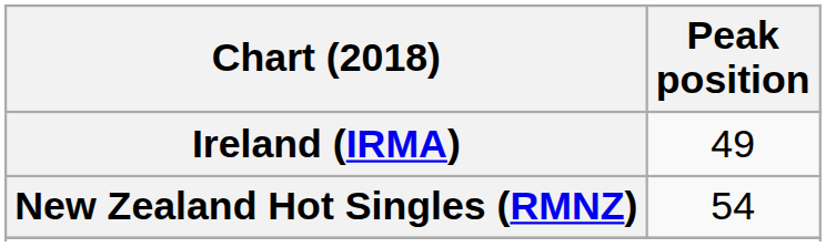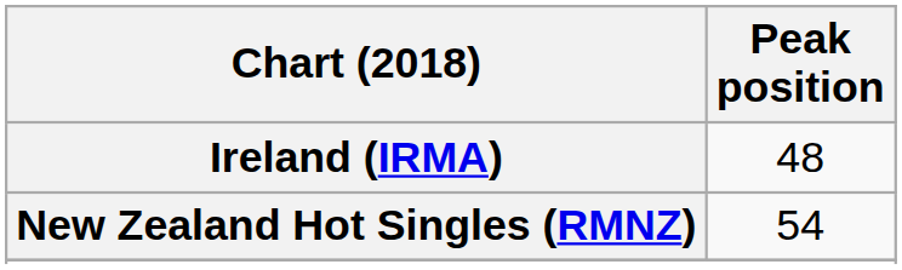Ireland (IRMA) | Peak position: 49 -> 48
